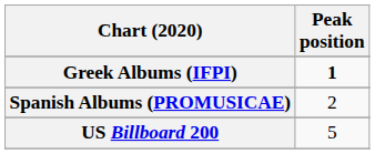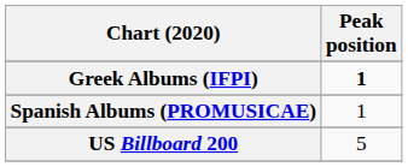Spanish Albums (PROMUSICAE) | Peak position: 2 -> 1
